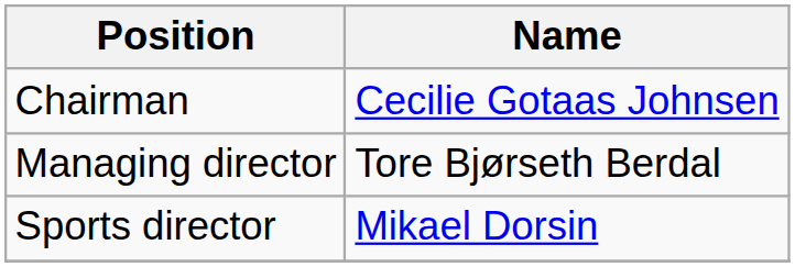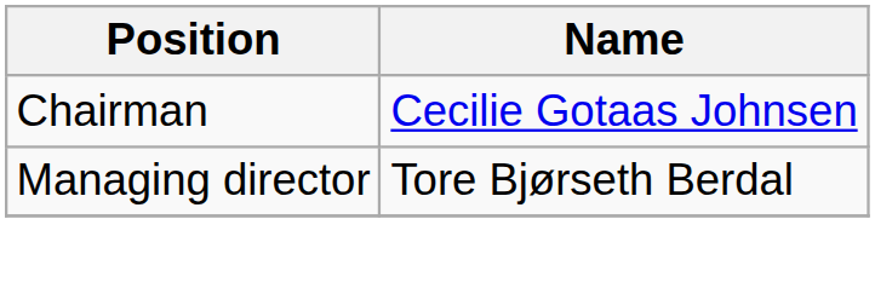- row: Sports director | Mikael Dorsin
